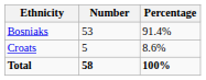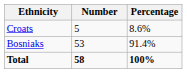rows swapped: Bosniaks <-> Croats
